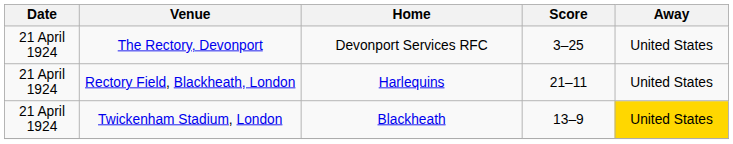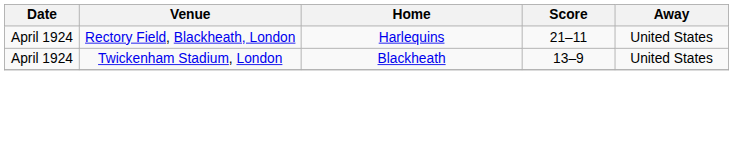- row: 21 April 1924 | The Rectory, Devonport | Devonport Services RFC | 3–25 | United States
Rectory Field, Blackheath, London | Date: 21 April 1924 -> April 1924
Twickenham Stadium, London | Date: 21 April 1924 -> April 1924
Twickenham Stadium, London | Away: gold background -> no background
